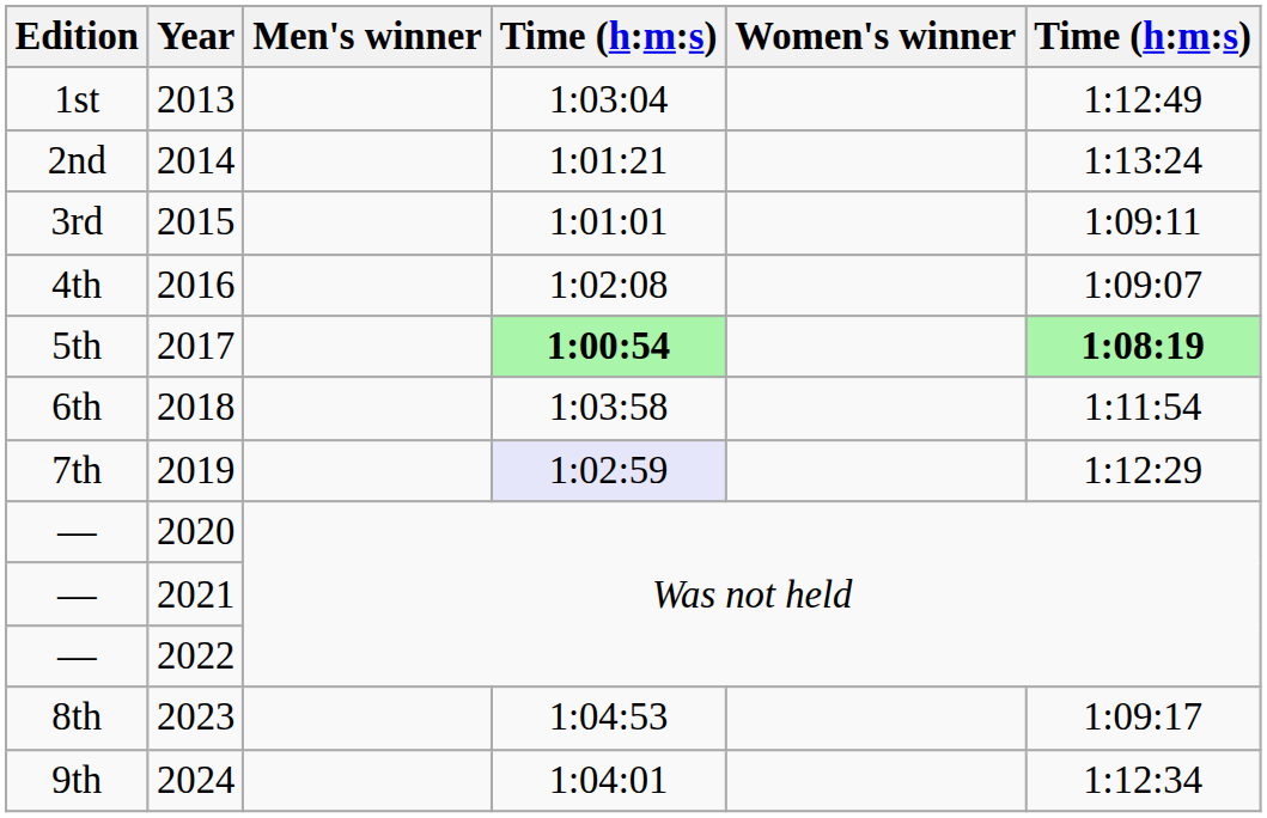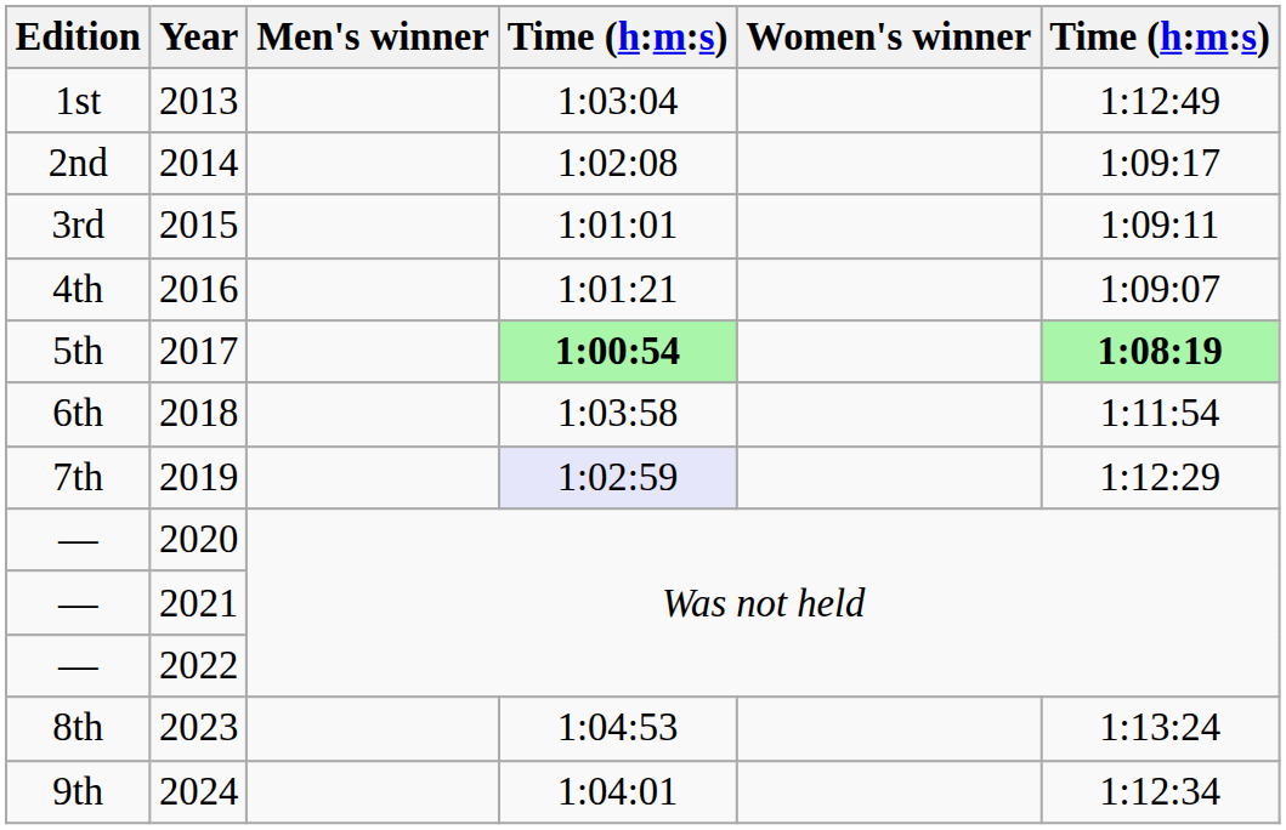2014 | column 4: 1:01:21 -> 1:02:08
2014 | column 6: 1:13:24 -> 1:09:17
2016 | column 4: 1:02:08 -> 1:01:21
2023 | column 6: 1:09:17 -> 1:13:24
